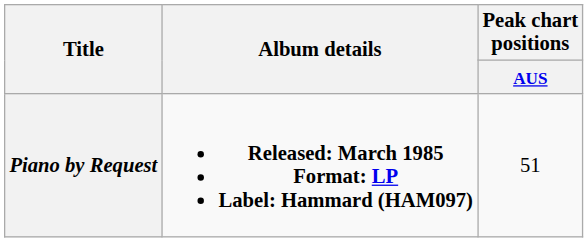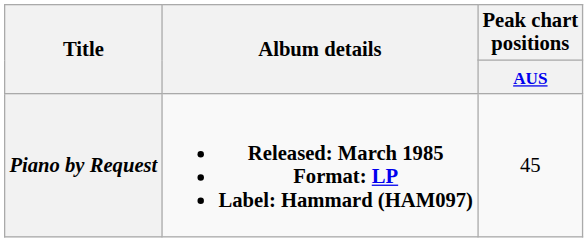Piano by Request | Peak chart positions / AUS: 51 -> 45
